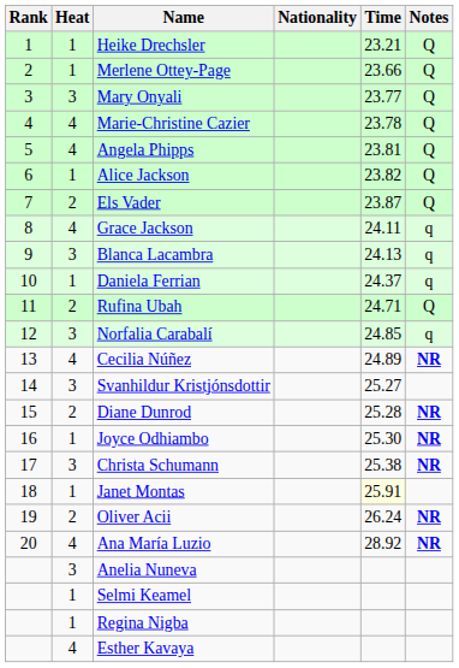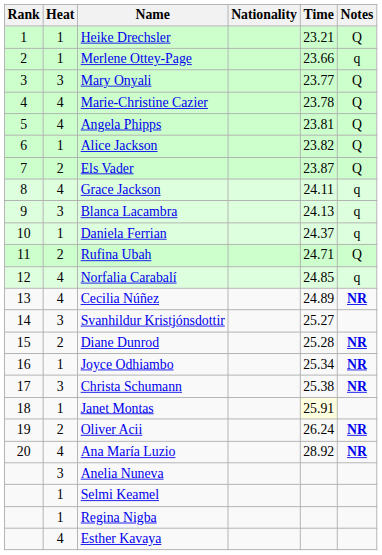Merlene Ottey-Page | Notes: Q -> q
Norfalia Carabalí | Heat: 3 -> 4
Joyce Odhiambo | Time: 25.30 -> 25.34
